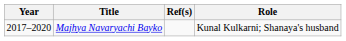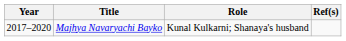columns swapped: Role <-> Ref(s)
